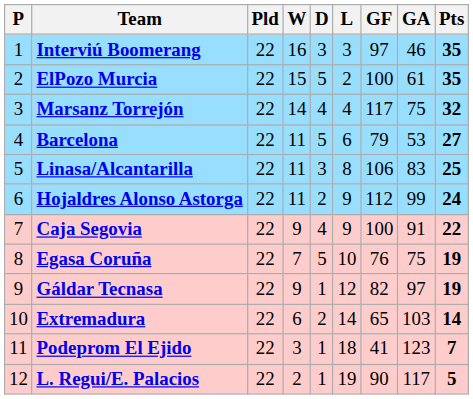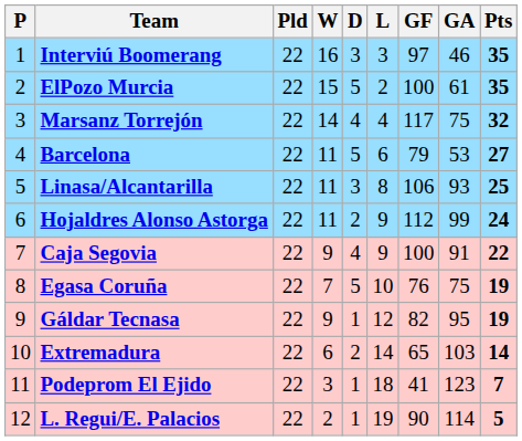Linasa/Alcantarilla | GA: 83 -> 93
Gáldar Tecnasa | GA: 97 -> 95
L. Regui/E. Palacios | GA: 117 -> 114
